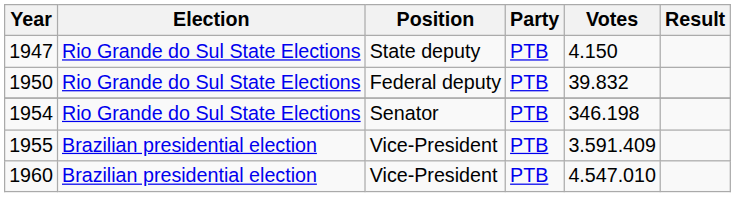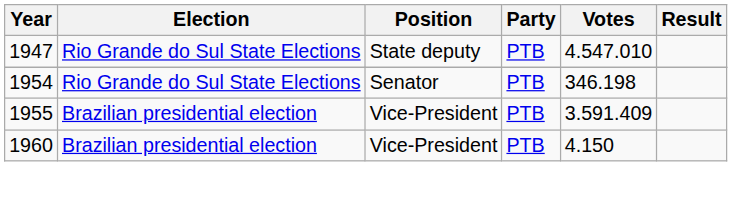1947 | Votes: 4.150 -> 4.547.010
- row: 1950 | Rio Grande do Sul State Elections | Federal deputy | PTB | 39.832
1960 | Votes: 4.547.010 -> 4.150
